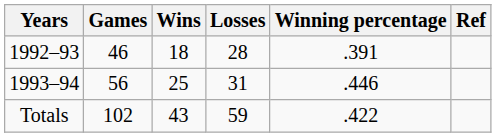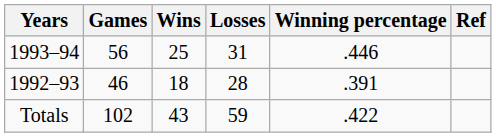rows swapped: 1992–93 <-> 1993–94
